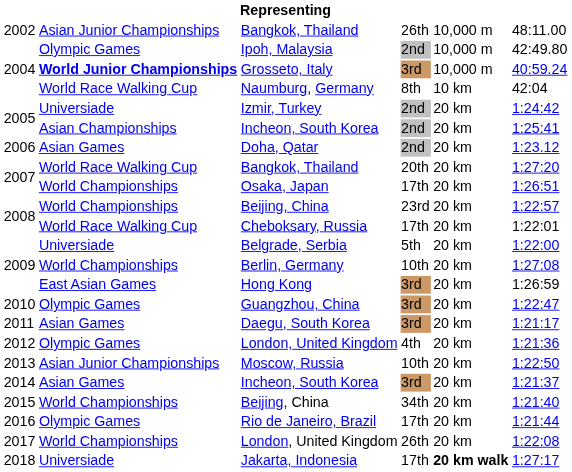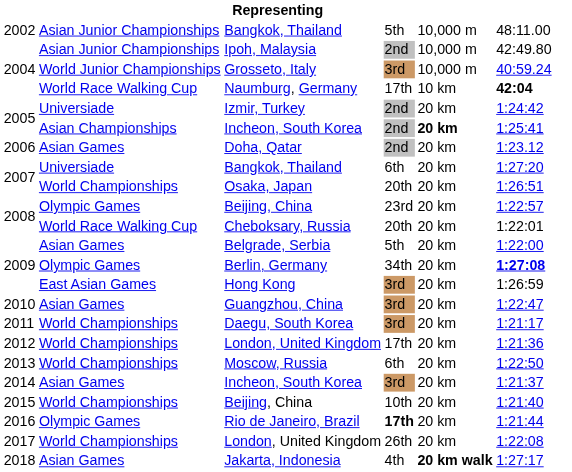2002 / Bangkok, Thailand | column 4: 26th -> 5th
Ipoh, Malaysia | column 2: Olympic Games -> Asian Junior Championships
Grosseto, Italy | column 2: bold -> normal
Naumburg, Germany | column 4: 8th -> 17th
Naumburg, Germany | column 6: normal -> bold
2005 / Incheon, South Korea | column 5: normal -> bold
2007 / Bangkok, Thailand | column 2: World Race Walking Cup -> Universiade
2007 / Bangkok, Thailand | column 4: 20th -> 6th
Osaka, Japan | column 4: 17th -> 20th
2008 / Beijing, China | column 2: World Championships -> Olympic Games
Cheboksary, Russia | column 4: 17th -> 20th
Belgrade, Serbia | column 2: Universiade -> Asian Games
Berlin, Germany | column 2: World Championships -> Olympic Games
Berlin, Germany | column 4: 10th -> 34th
Berlin, Germany | column 6: normal -> bold
Guangzhou, China | column 2: Olympic Games -> Asian Games
Daegu, South Korea | column 2: Asian Games -> World Championships
2012 / London, United Kingdom | column 2: Olympic Games -> World Championships
2012 / London, United Kingdom | column 4: 4th -> 17th
Moscow, Russia | column 2: Asian Junior Championships -> World Championships
Moscow, Russia | column 4: 10th -> 6th
2015 / Beijing, China | column 4: 34th -> 10th
Rio de Janeiro, Brazil | column 4: normal -> bold
Jakarta, Indonesia | column 2: Universiade -> Asian Games
Jakarta, Indonesia | column 4: 17th -> 4th
